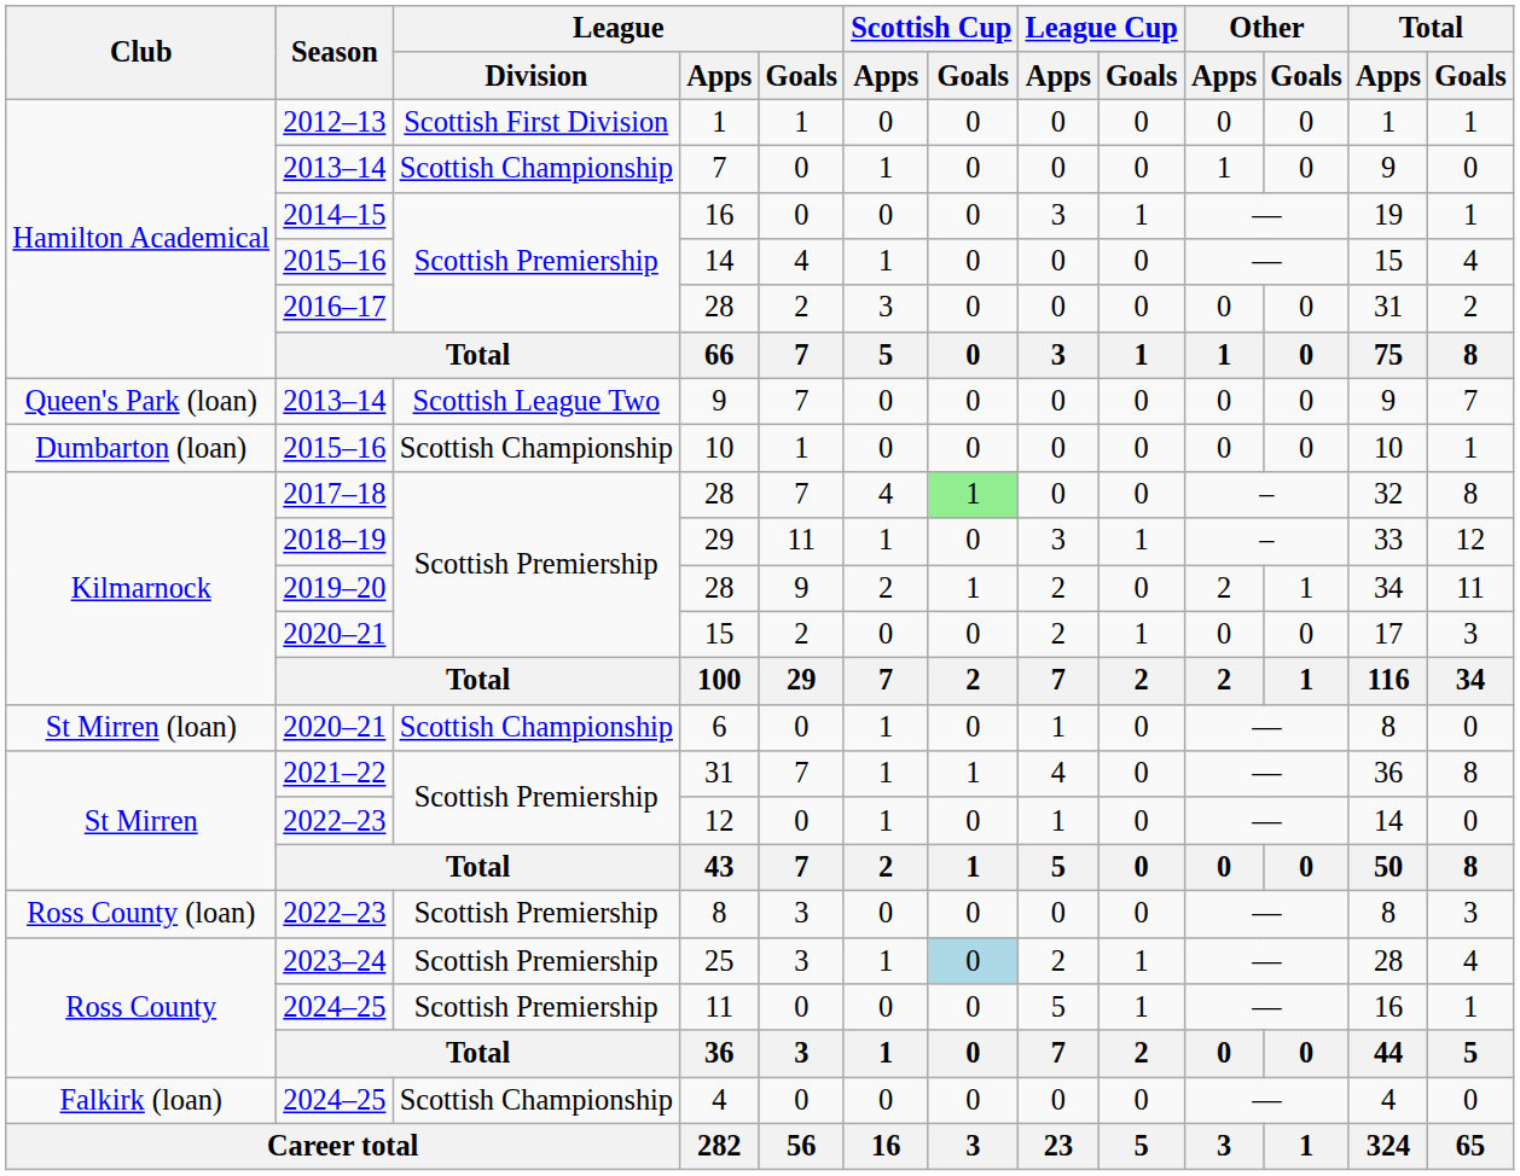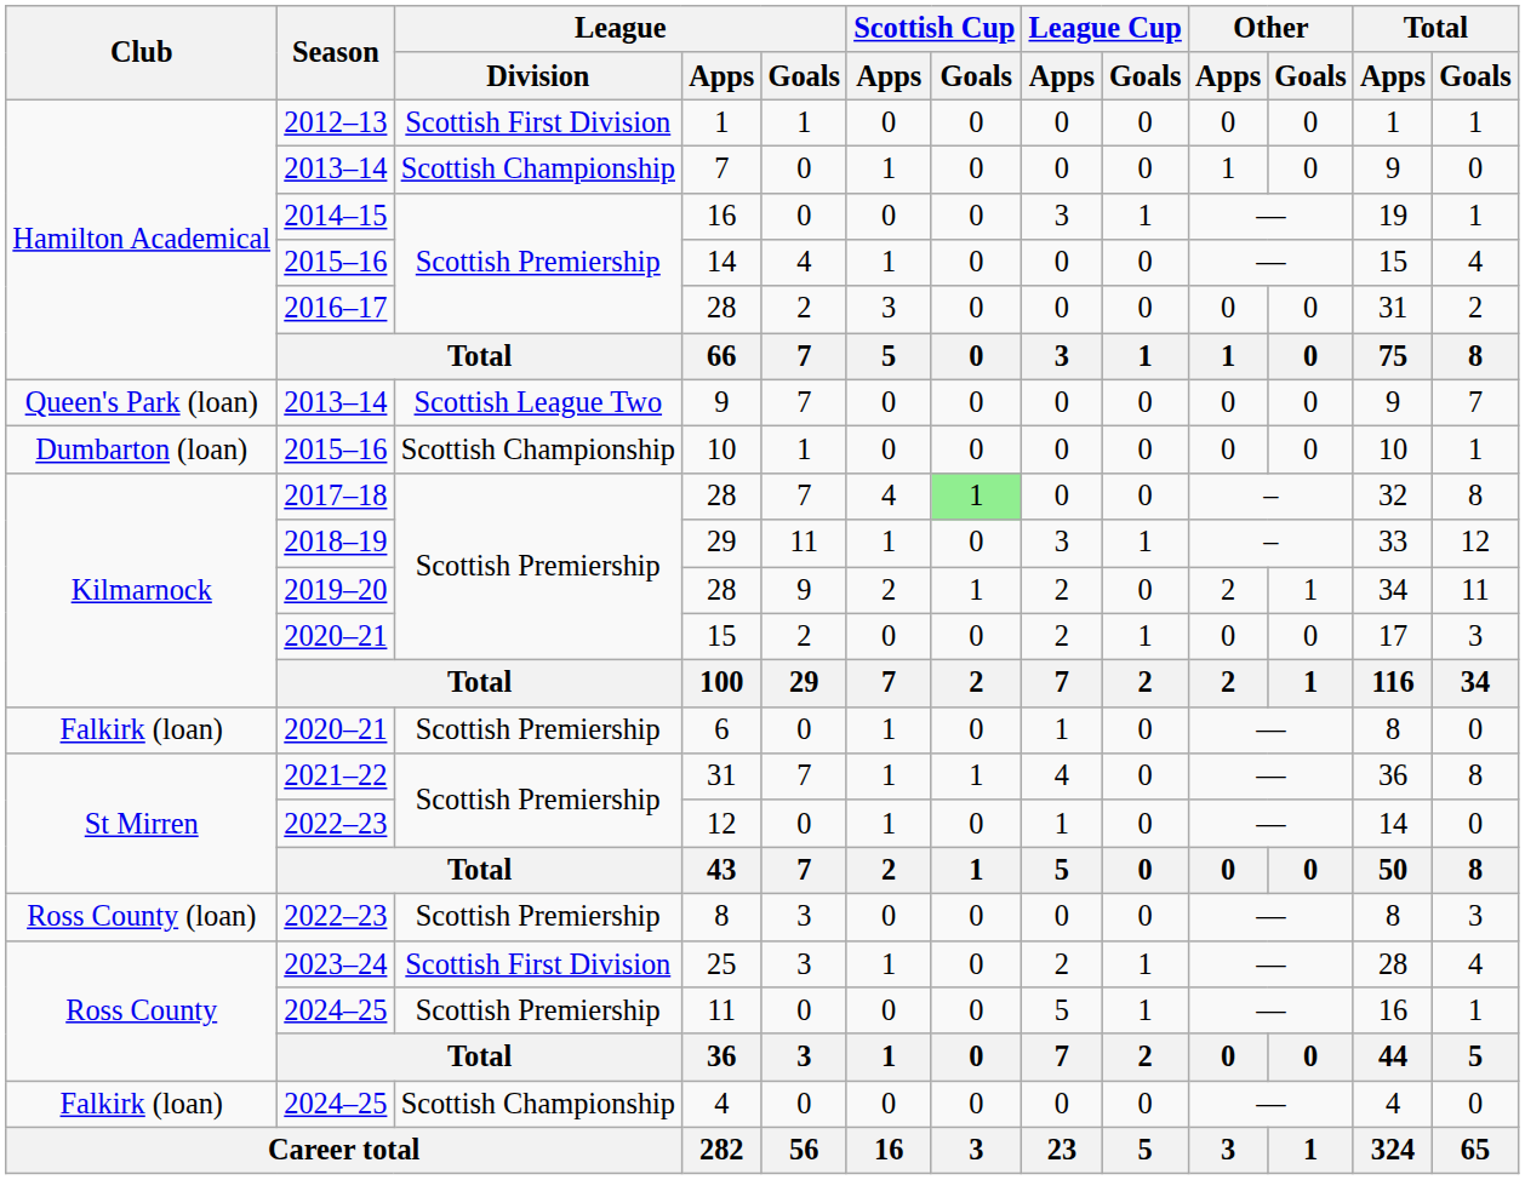6 | Club: St Mirren (loan) -> Falkirk (loan)
6 | League / Division: Scottish Championship -> Scottish Premiership
25 | League / Division: Scottish Premiership -> Scottish First Division
25 | Scottish Cup / Goals: lightblue background -> no background
